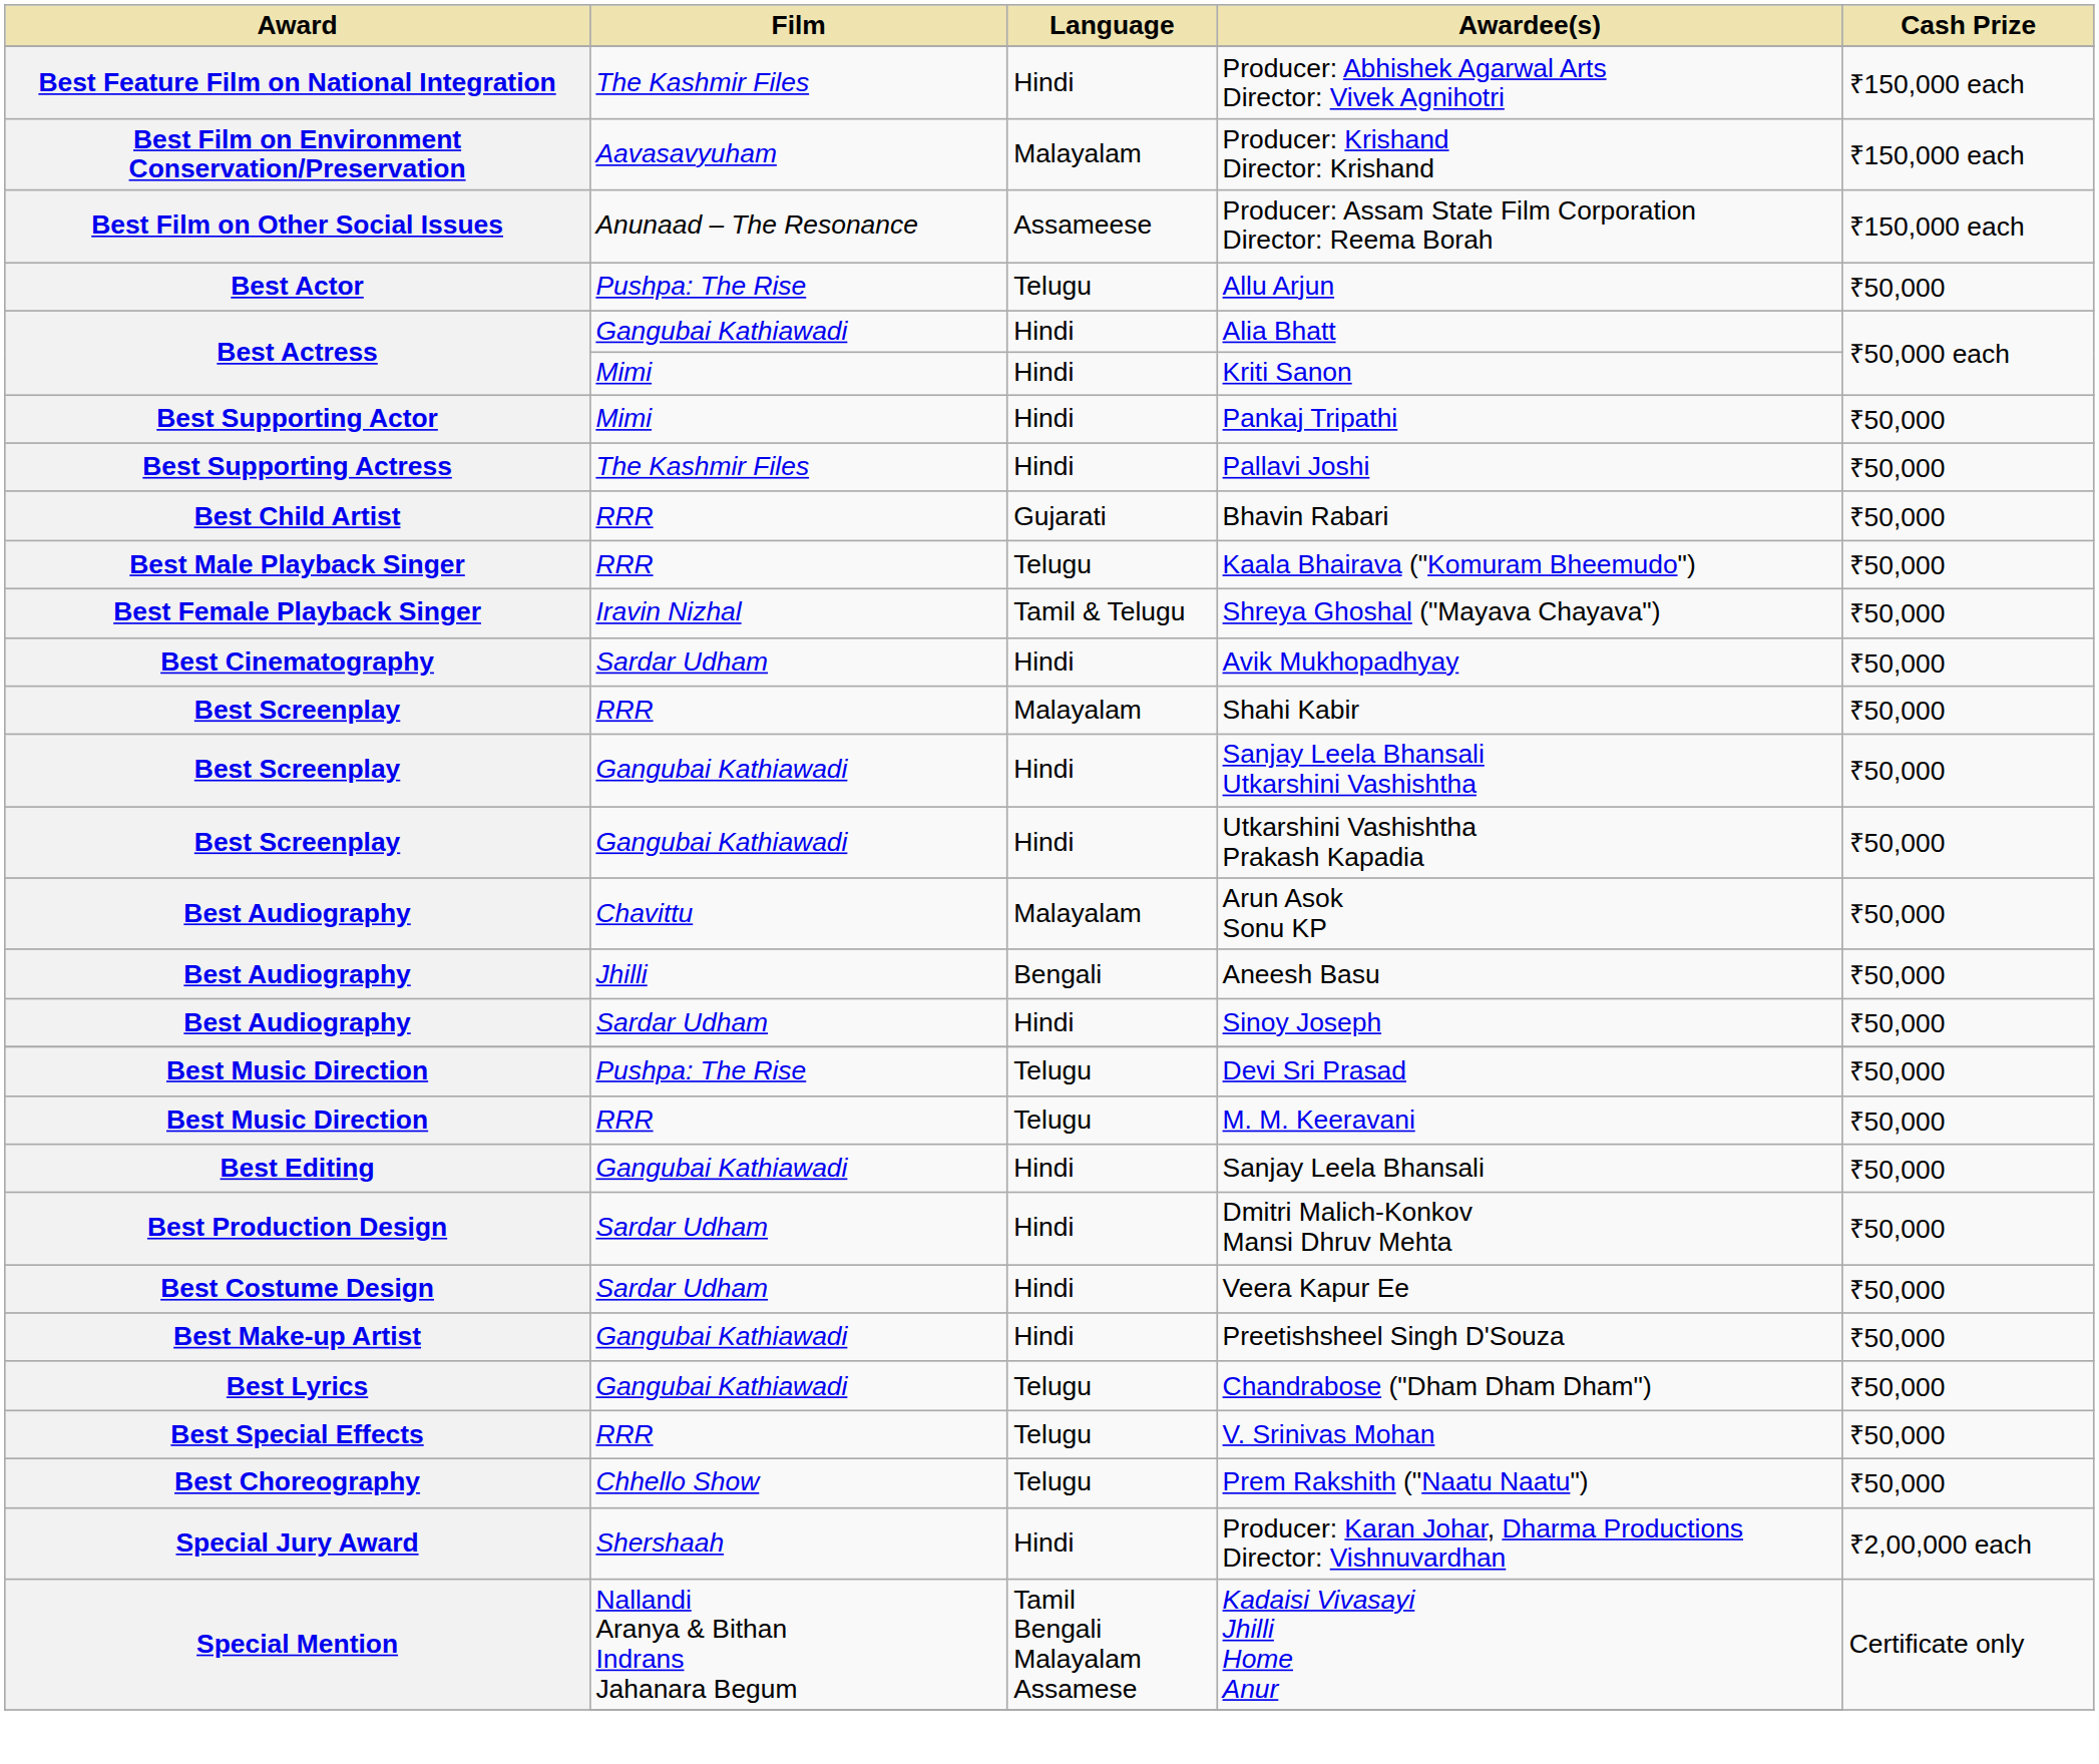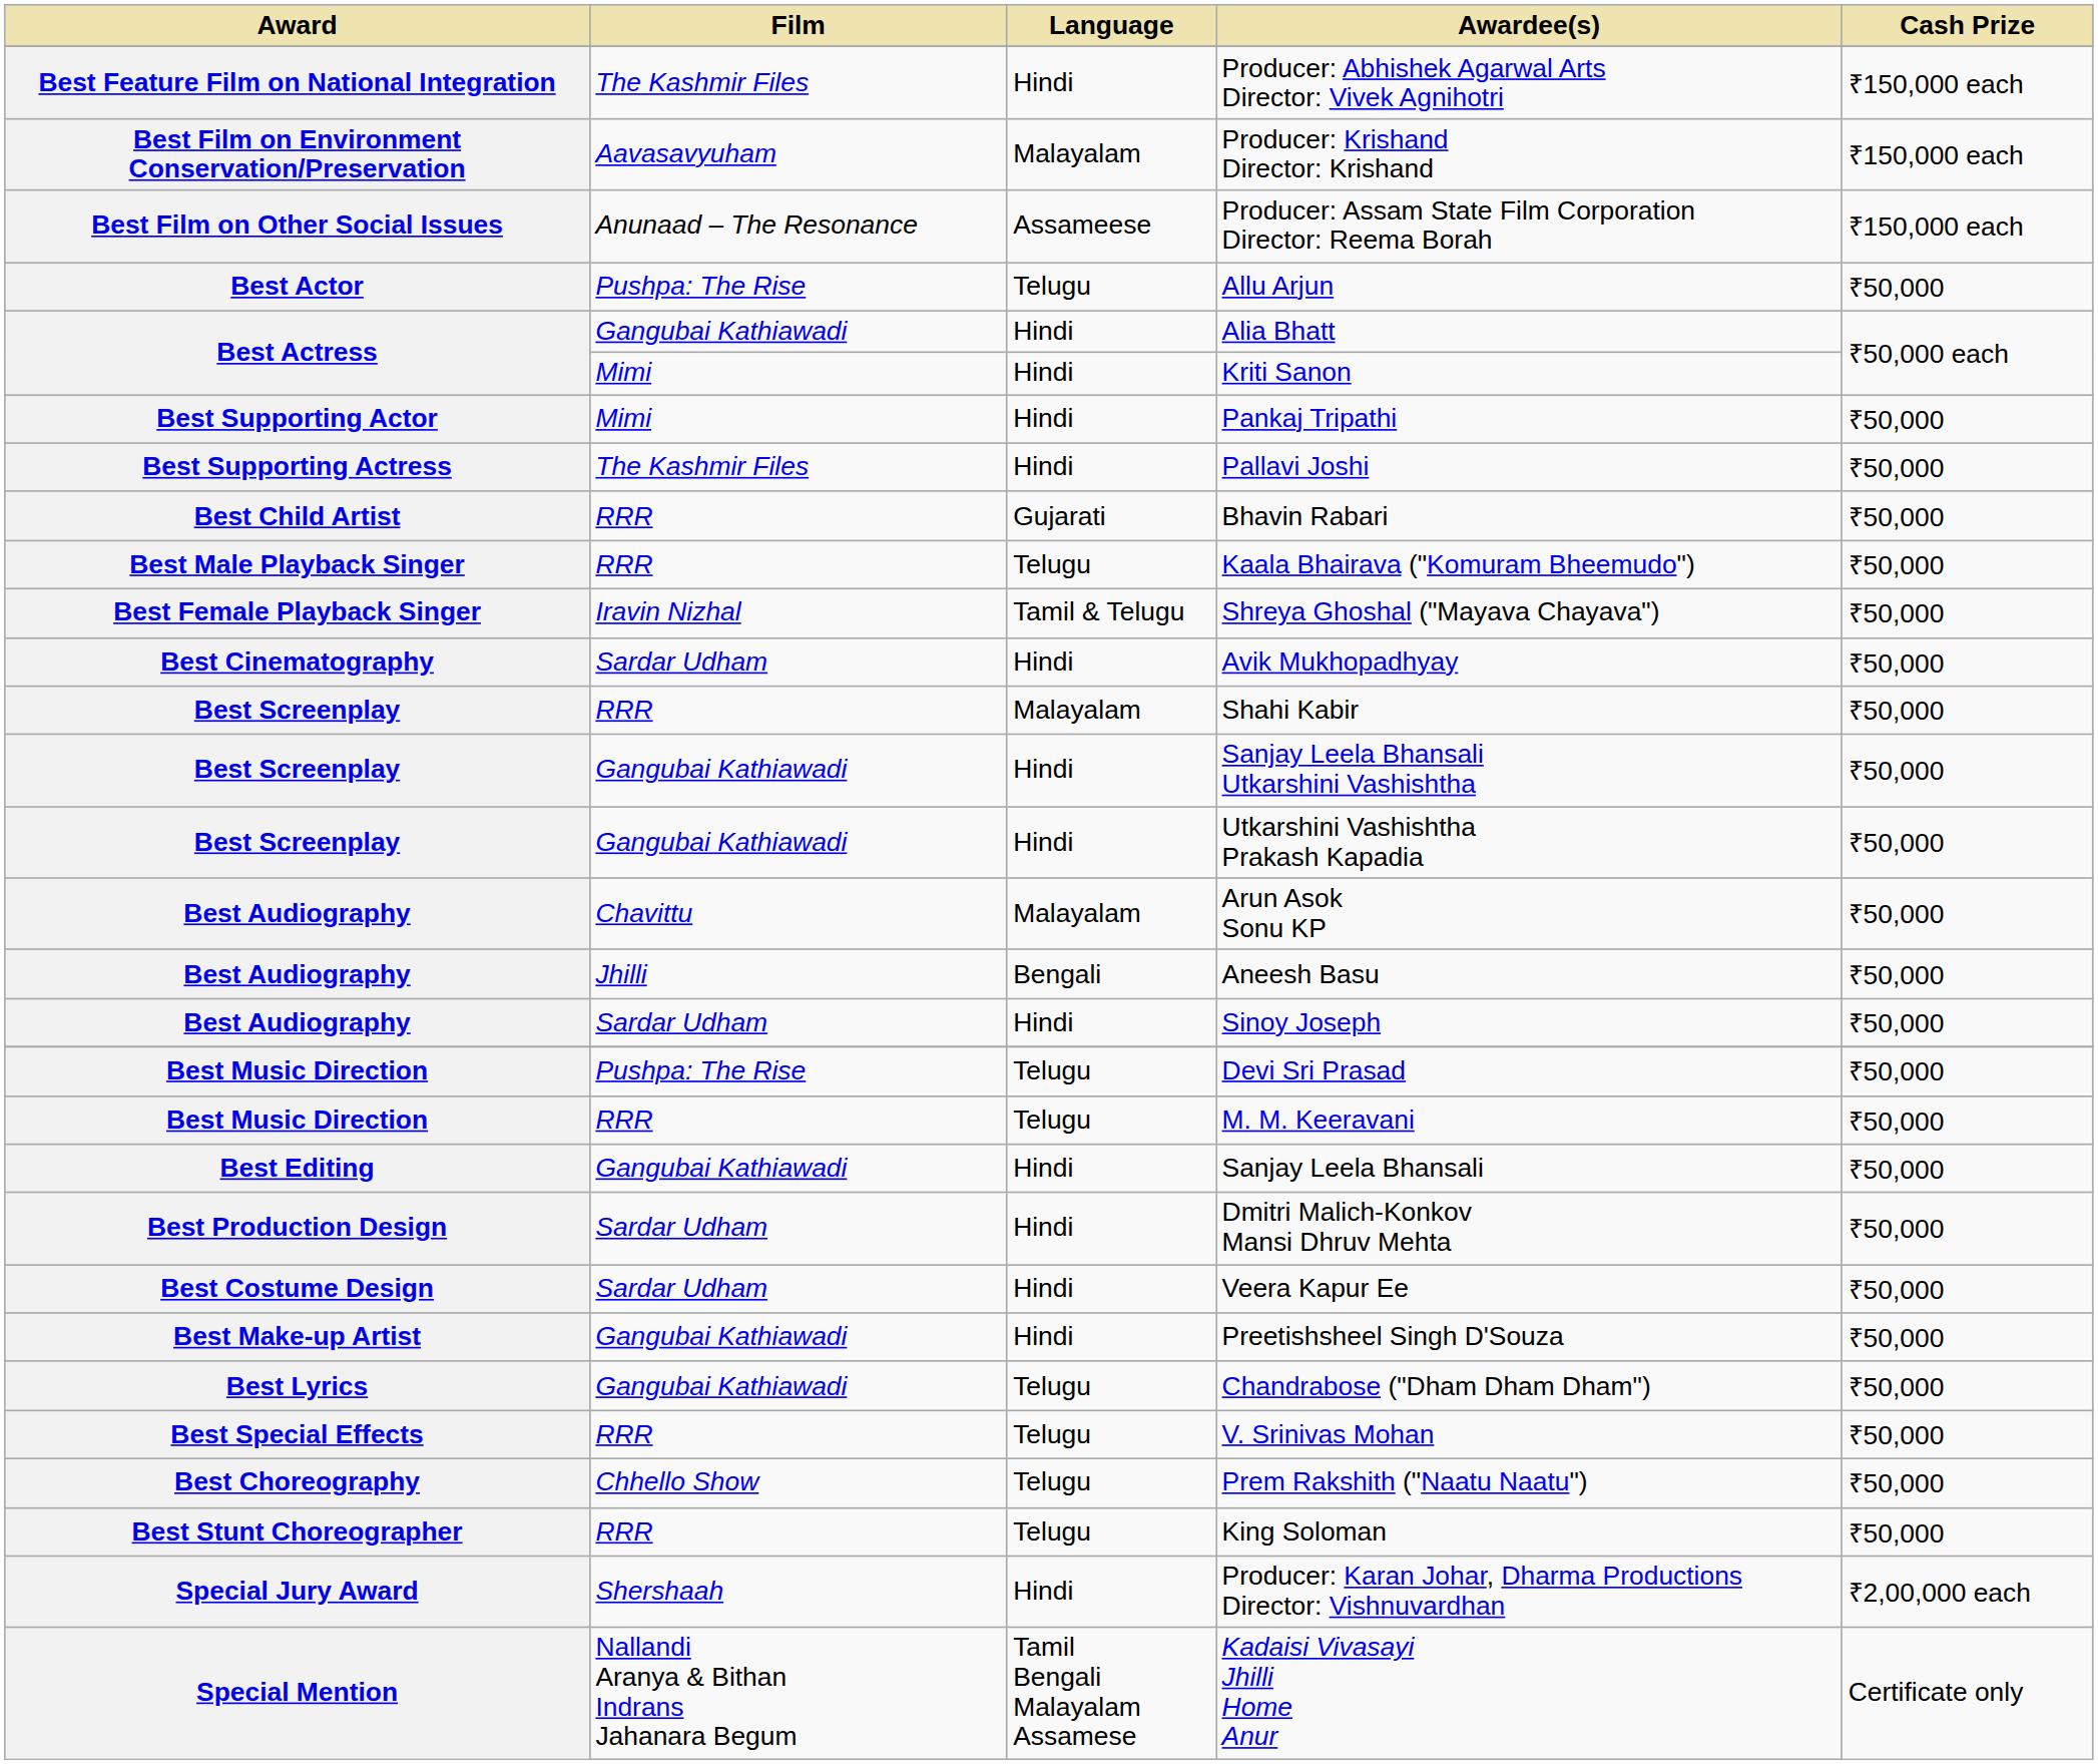+ row: Best Stunt Choreographer | RRR | Telugu | King Soloman | ₹50,000
